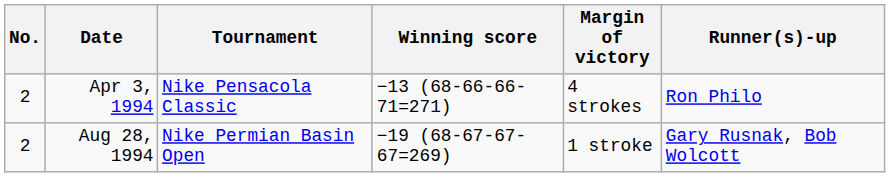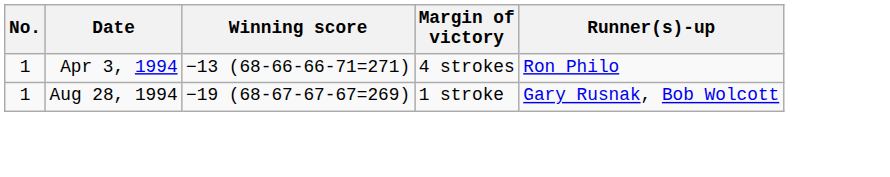- column: Tournament | Nike Pensacola Classic | Nike Permian Basin Open
Apr 3, 1994 | No.: 2 -> 1
Aug 28, 1994 | No.: 2 -> 1
